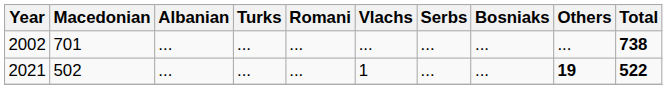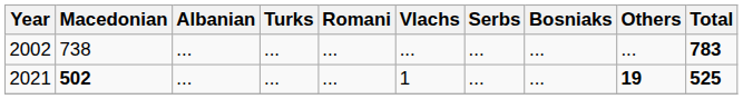2002 | Macedonian: 701 -> 738
2002 | Total: 738 -> 783
2021 | Macedonian: normal -> bold
2021 | Total: 522 -> 525
